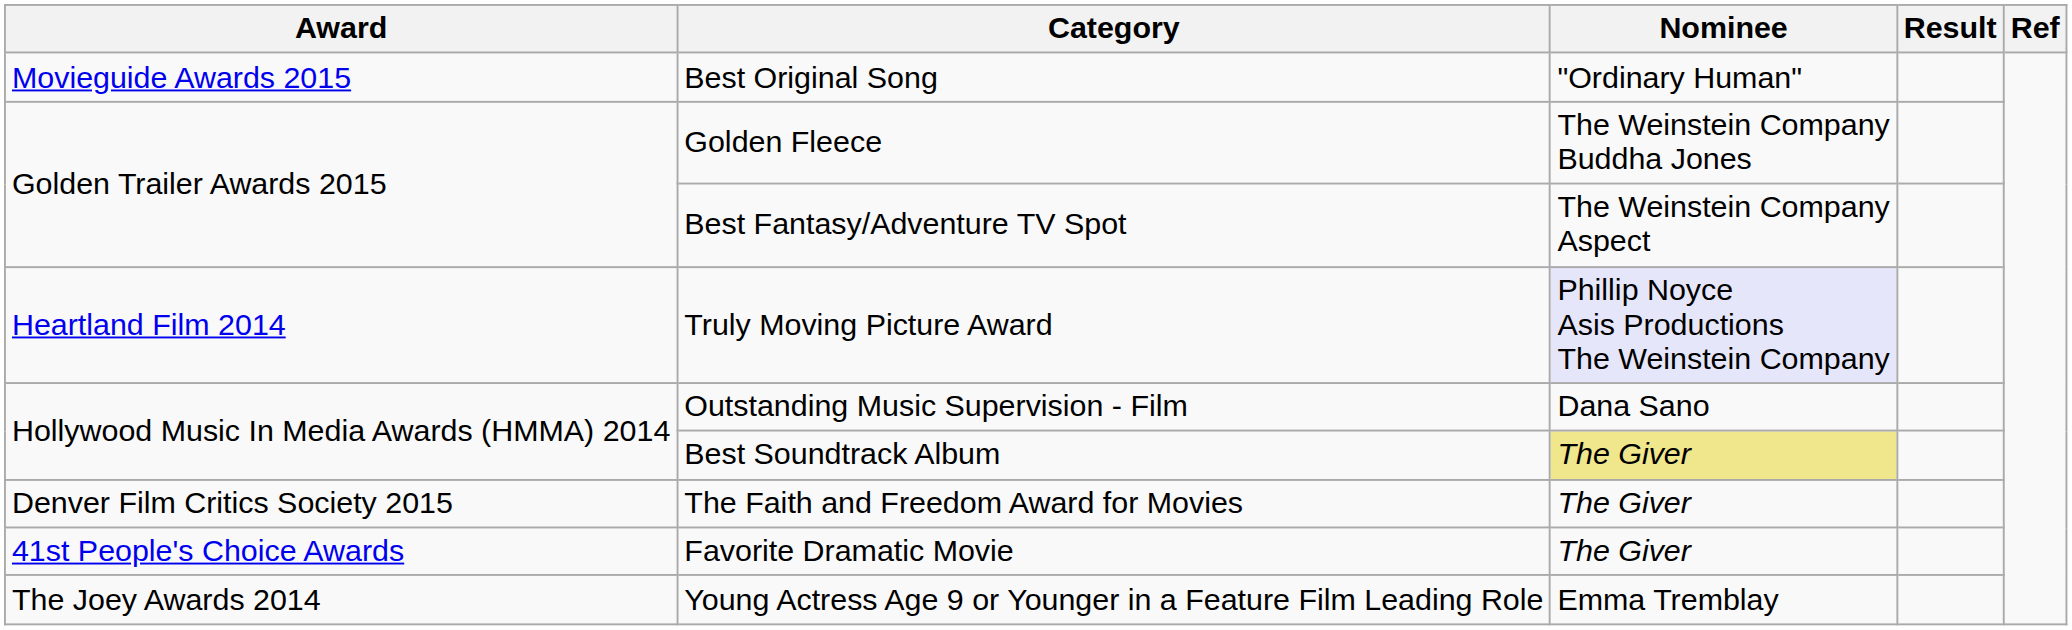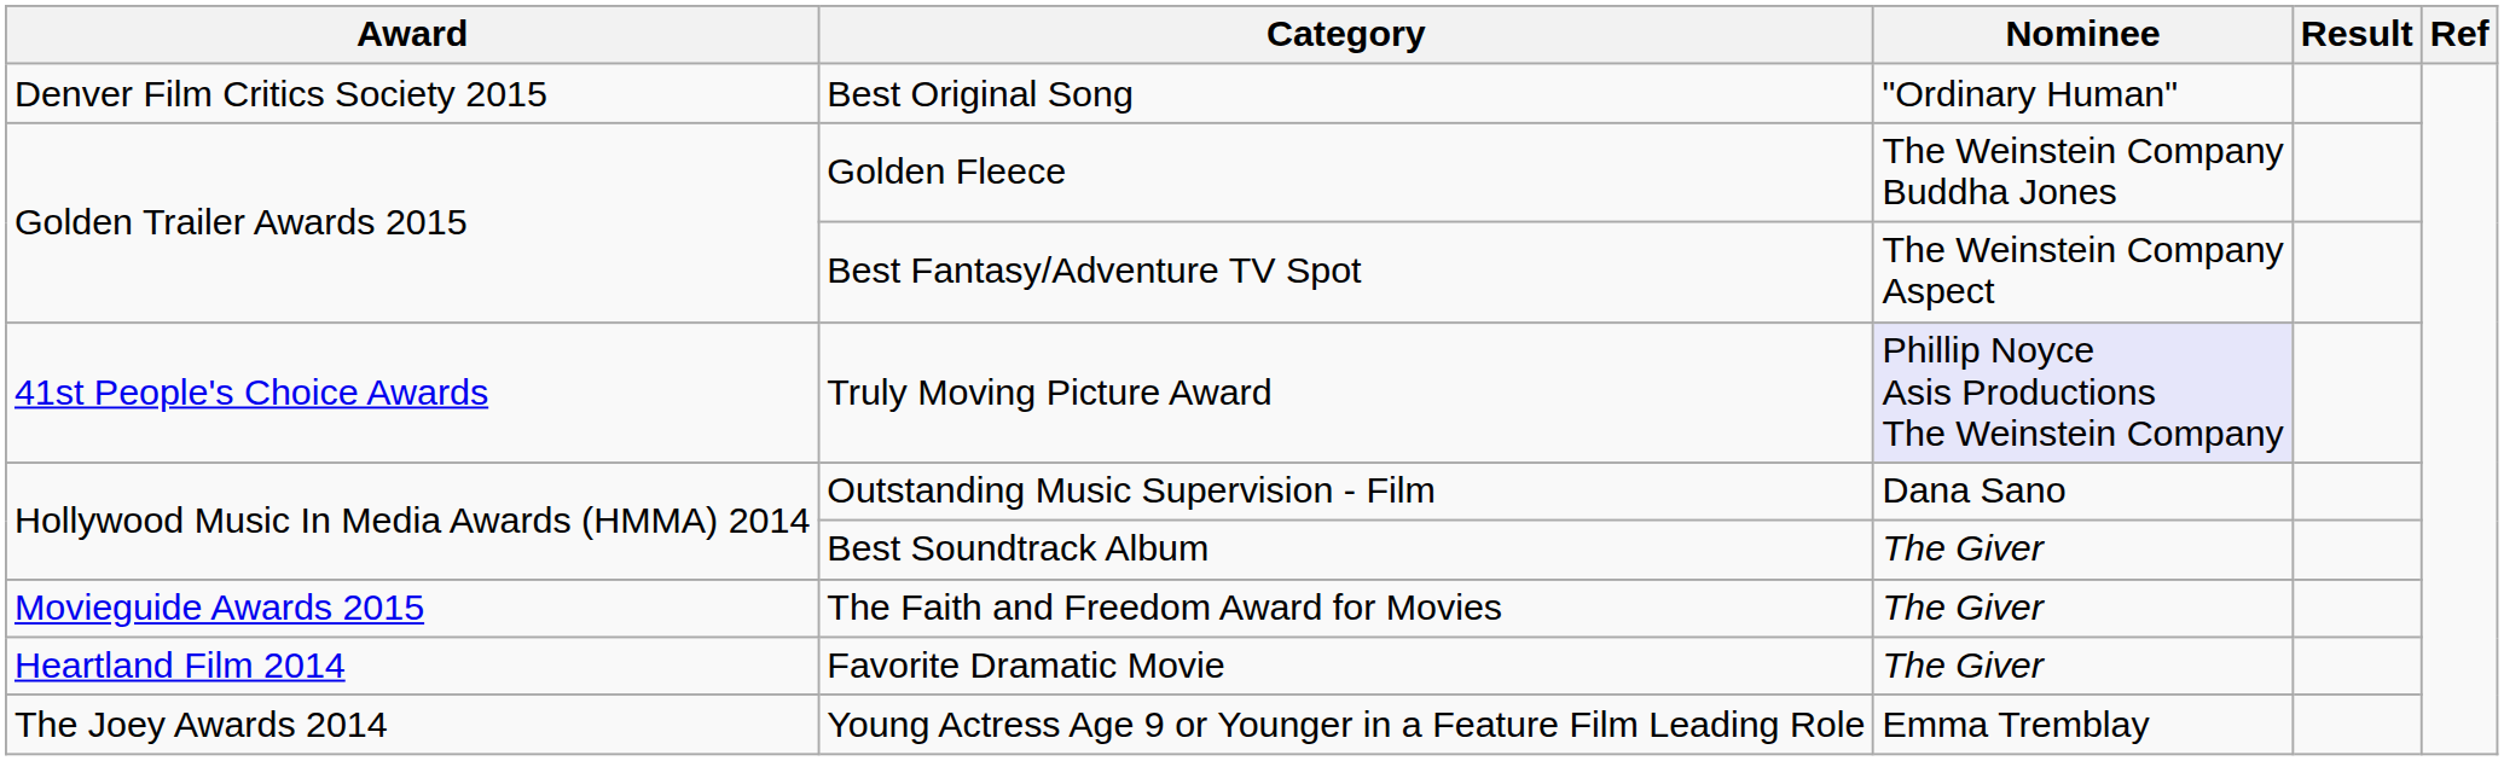Best Original Song | Award: Movieguide Awards 2015 -> Denver Film Critics Society 2015
Truly Moving Picture Award | Award: Heartland Film 2014 -> 41st People's Choice Awards
Best Soundtrack Album | Nominee: khaki background -> no background
The Faith and Freedom Award for Movies | Award: Denver Film Critics Society 2015 -> Movieguide Awards 2015
Favorite Dramatic Movie | Award: 41st People's Choice Awards -> Heartland Film 2014
